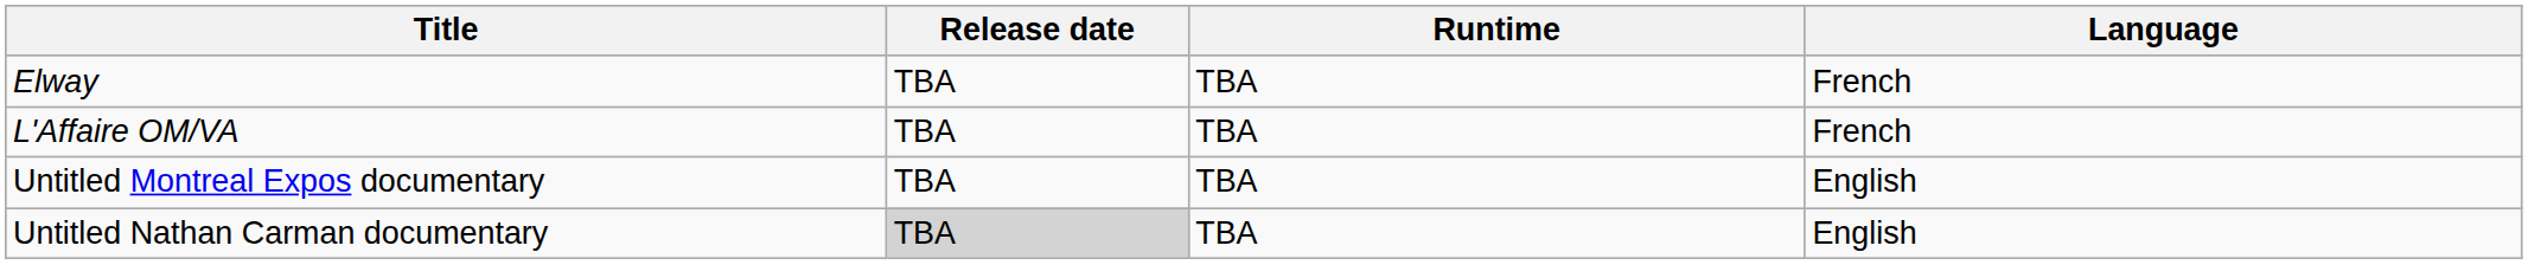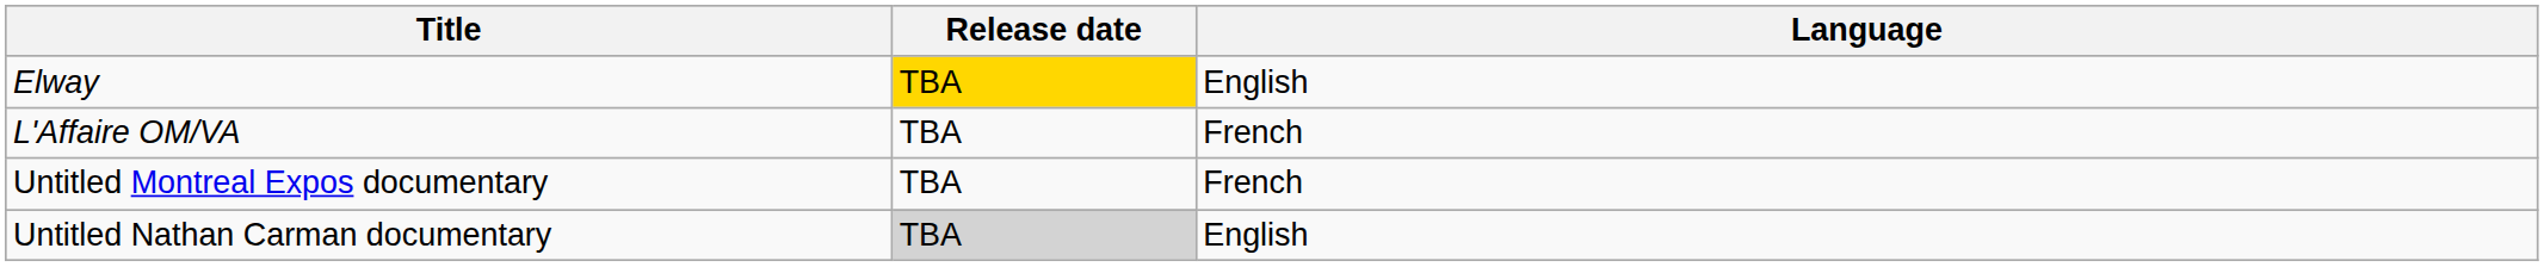- column: Runtime | TBA | TBA | TBA | TBA
Elway | Release date: no background -> gold background
Elway | Language: French -> English
Untitled Montreal Expos documentary | Language: English -> French
